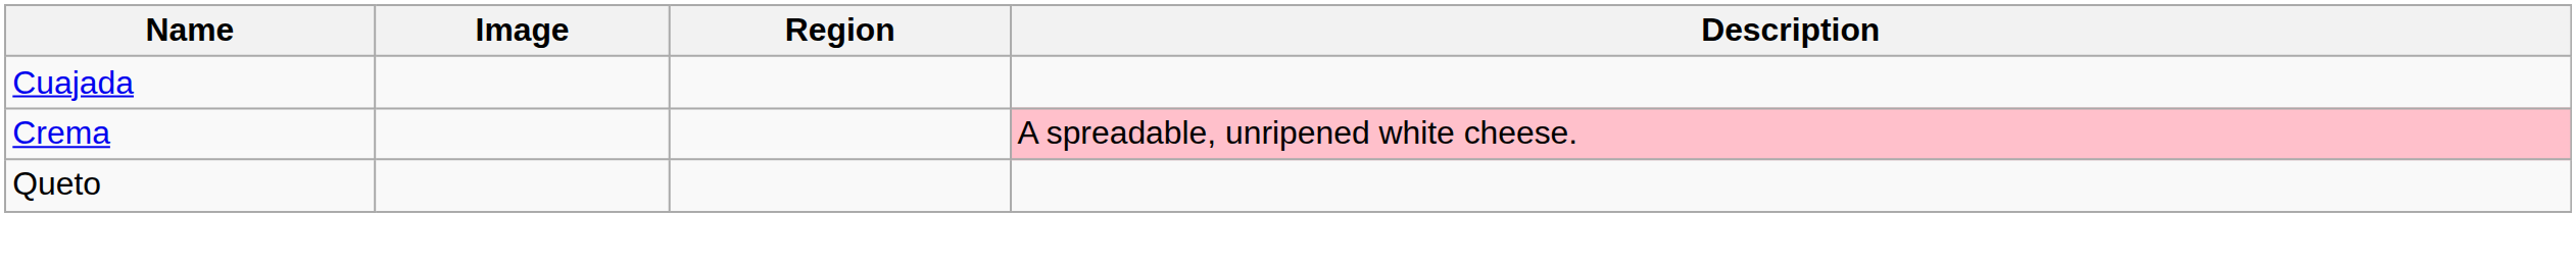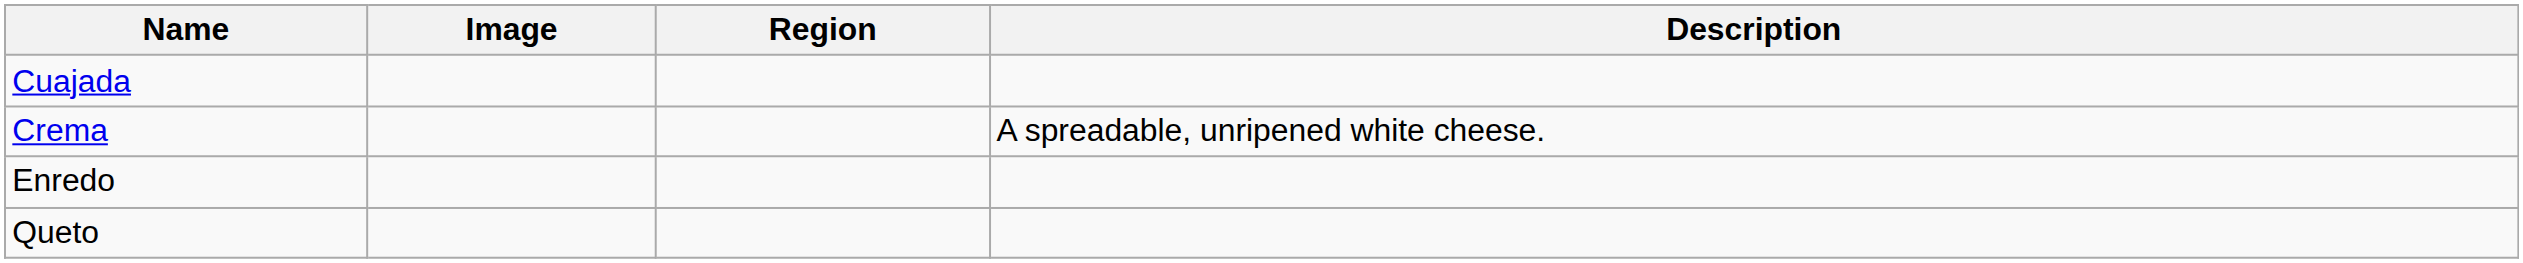Crema | Description: pink background -> no background
+ row: Enredo
